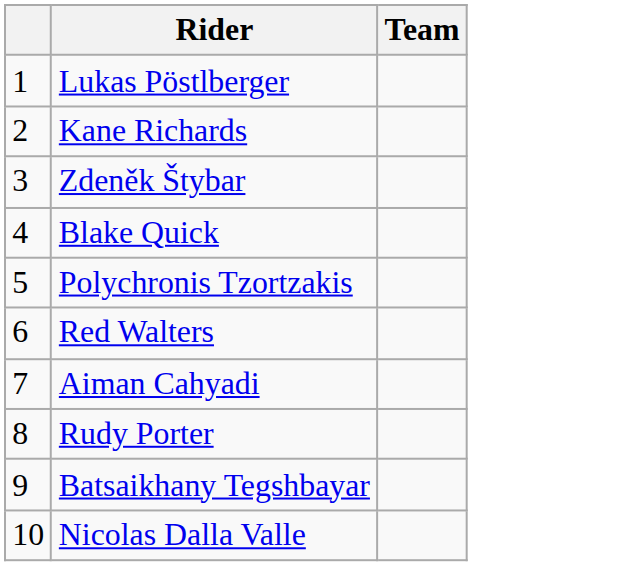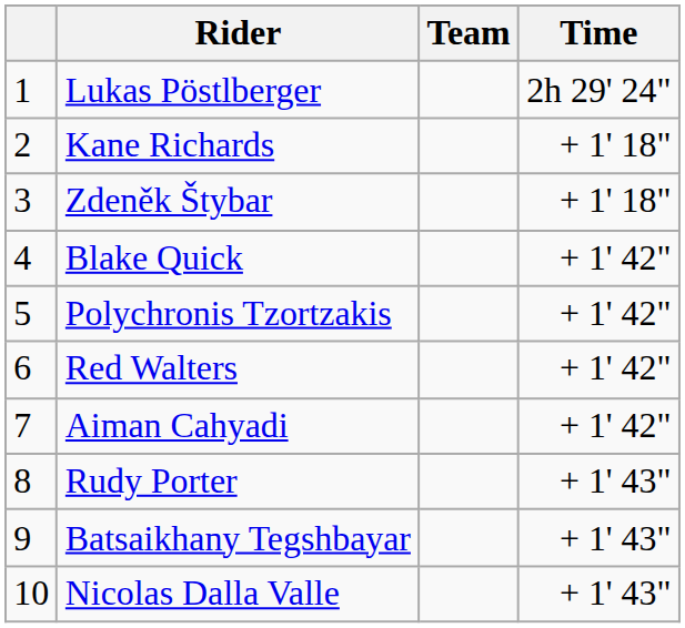+ column: Time | 2h 29' 24" | + 1' 18" | + 1' 18" | + 1' 42" | + 1' 42" | + 1' 42" | + 1' 42" | + 1' 43" | + 1' 43" | + 1' 43"
